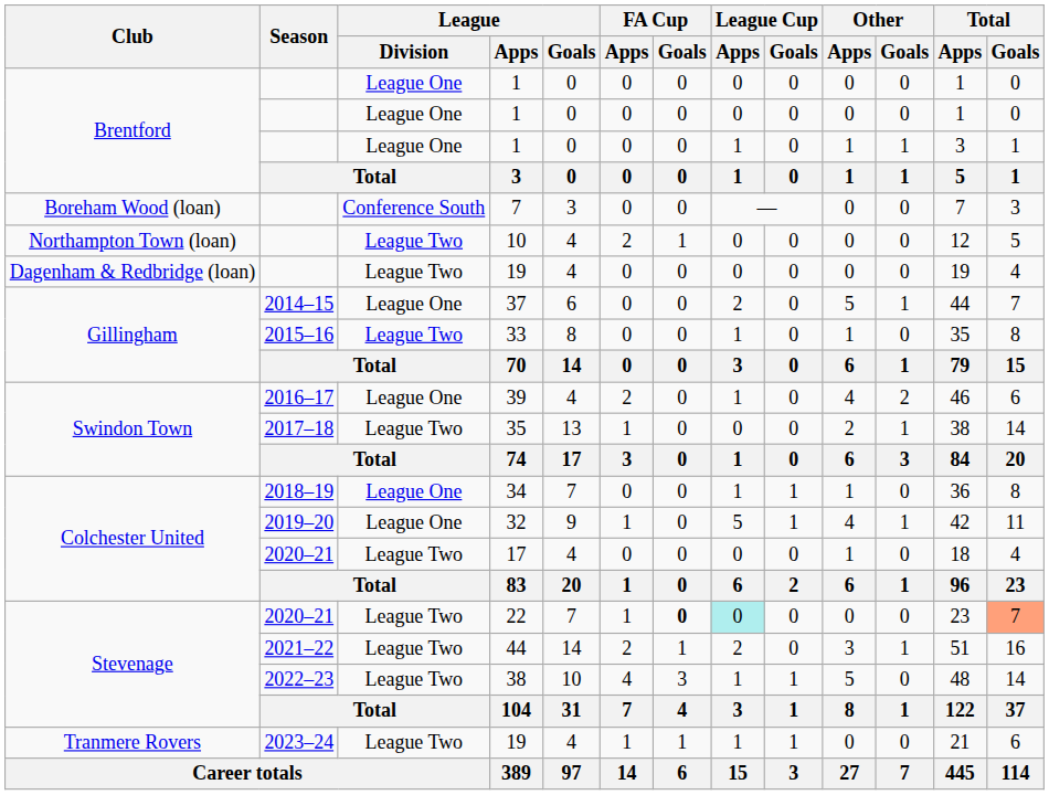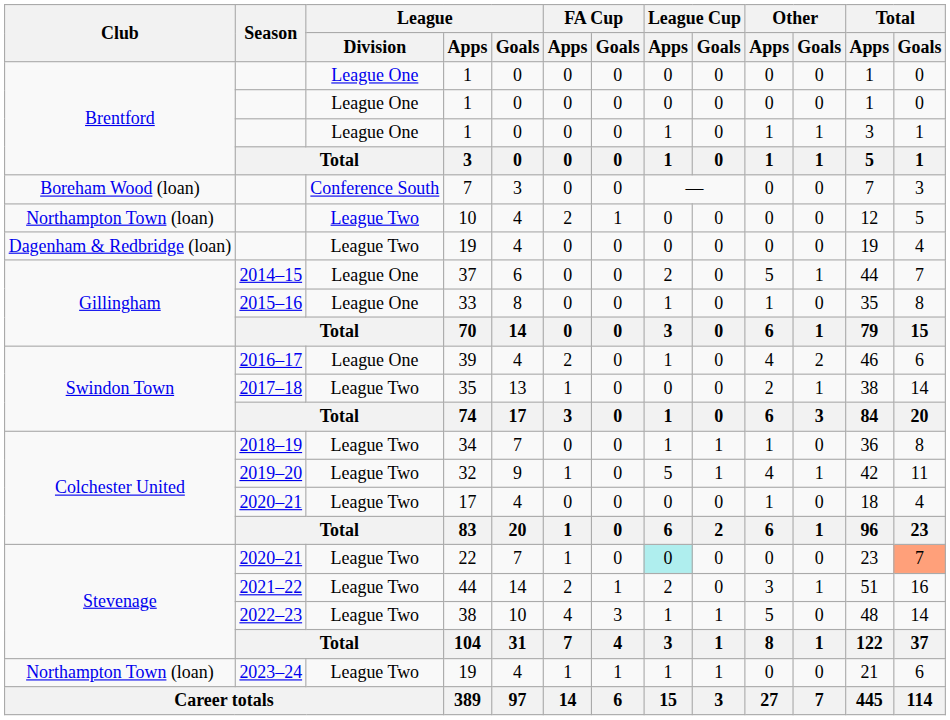33 | League / Division: League Two -> League One
34 | League / Division: League One -> League Two
32 | League / Division: League One -> League Two
22 | FA Cup / Goals: bold -> normal
2023–24 / 19 | Club: Tranmere Rovers -> Northampton Town (loan)
